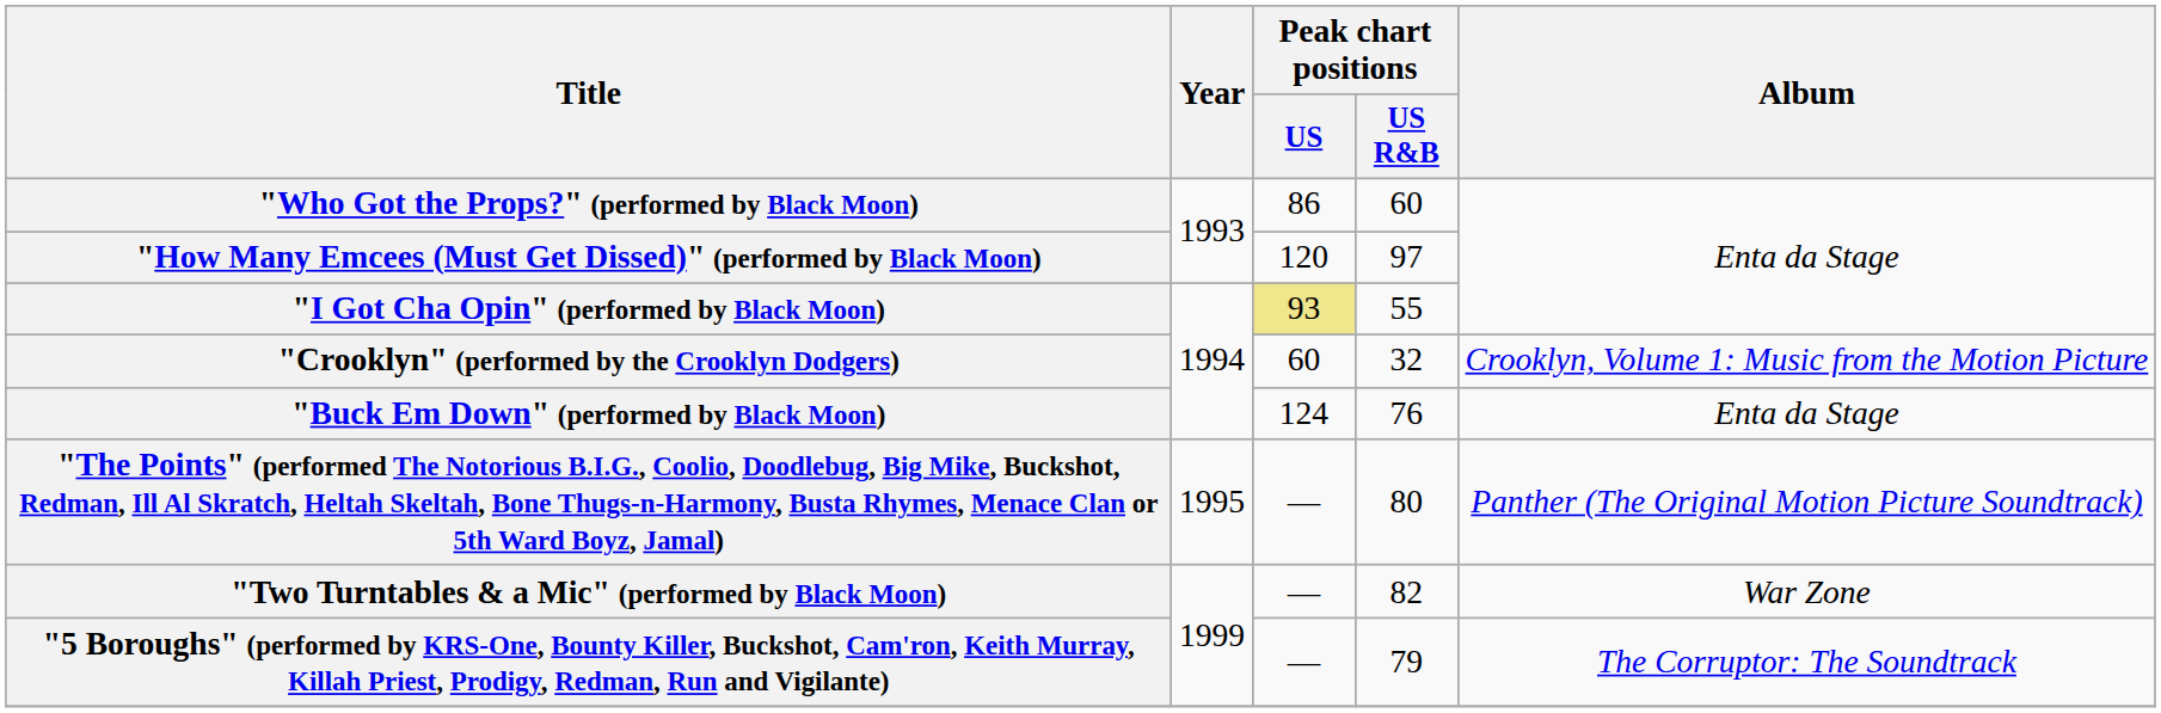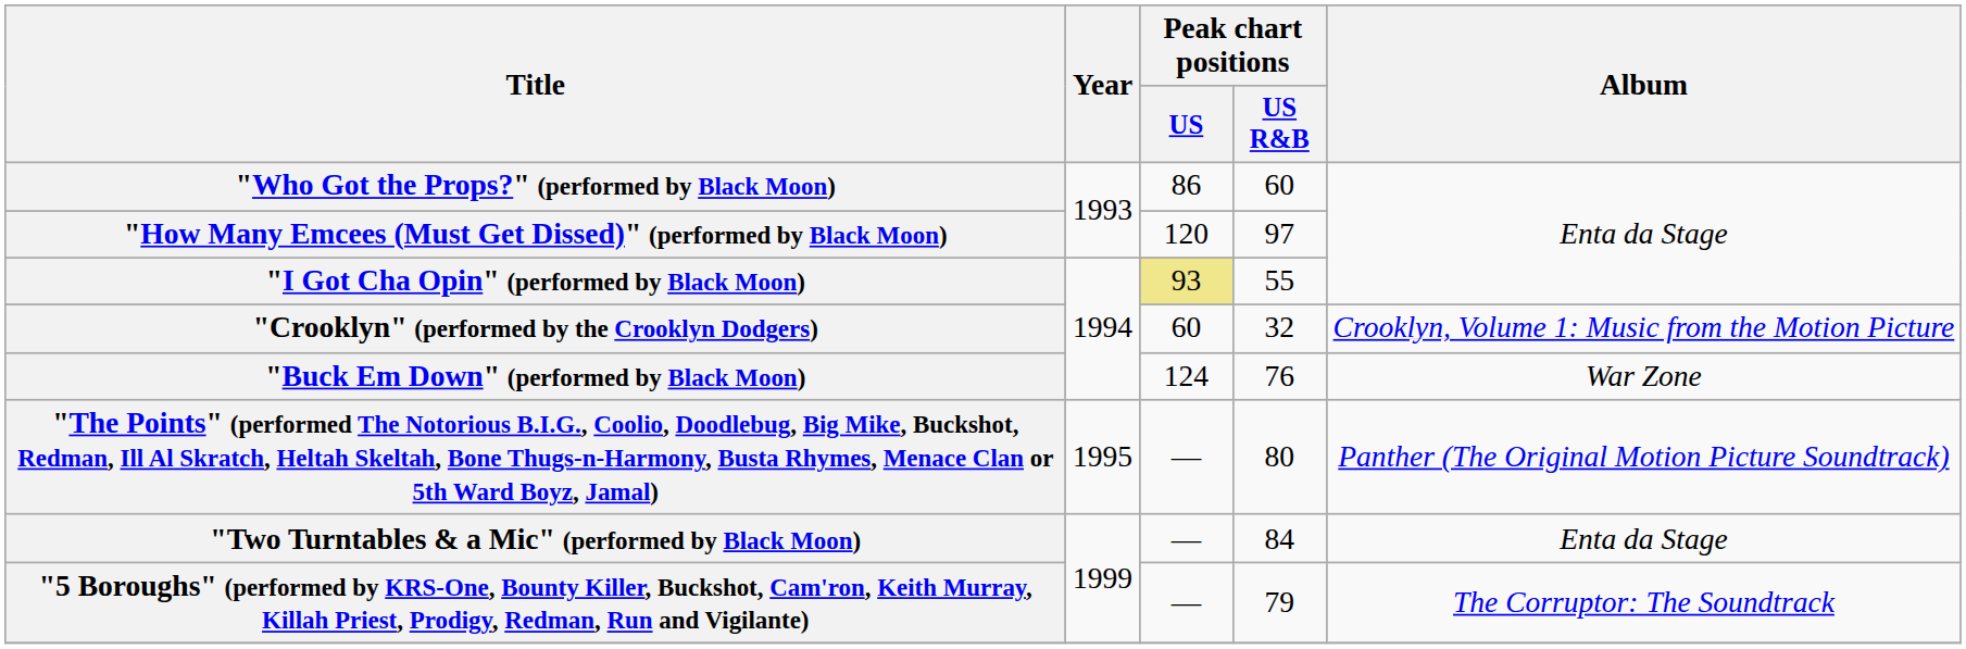"Buck Em Down" (performed by Black Moon) | Album: Enta da Stage -> War Zone
"Two Turntables & a Mic" (performed by Black Moon) | Peak chart positions / US R&B: 82 -> 84
"Two Turntables & a Mic" (performed by Black Moon) | Album: War Zone -> Enta da Stage
